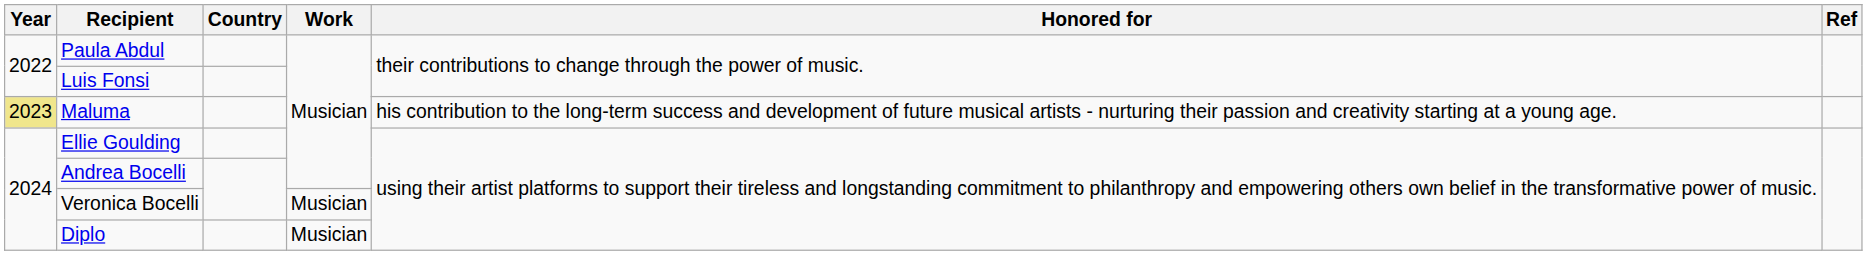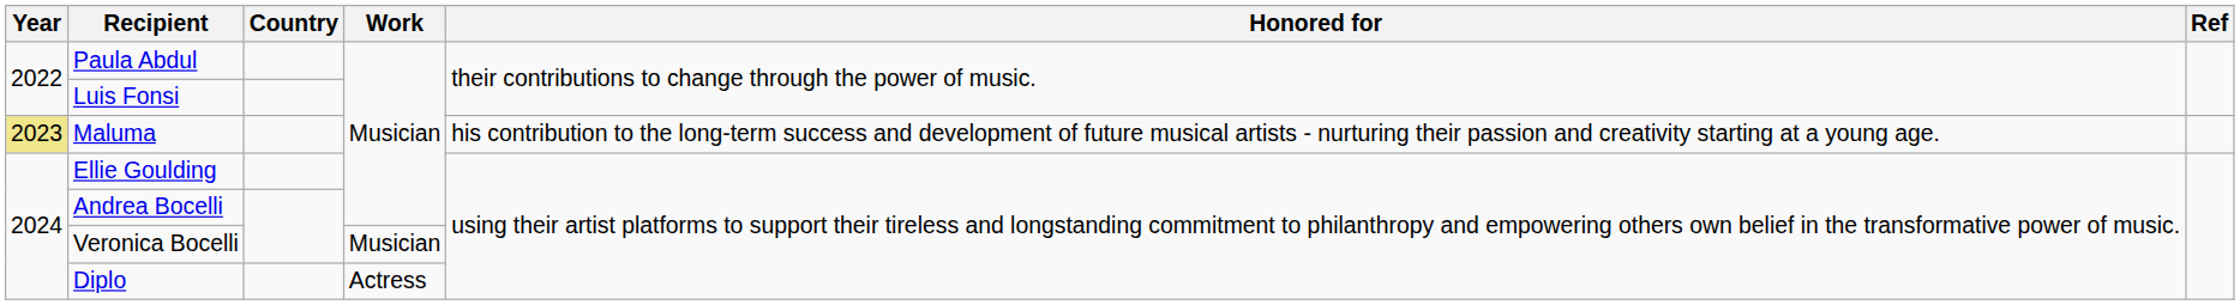Diplo | Work: Musician -> Actress
